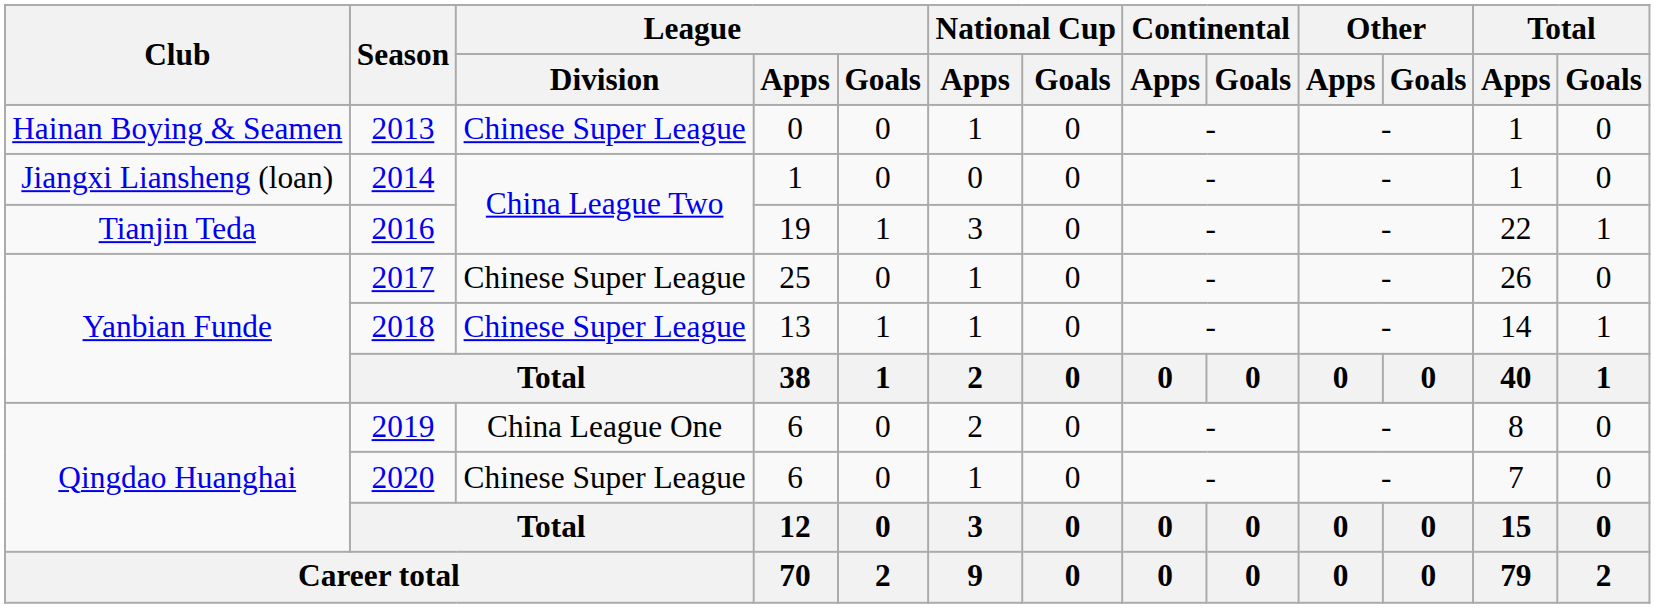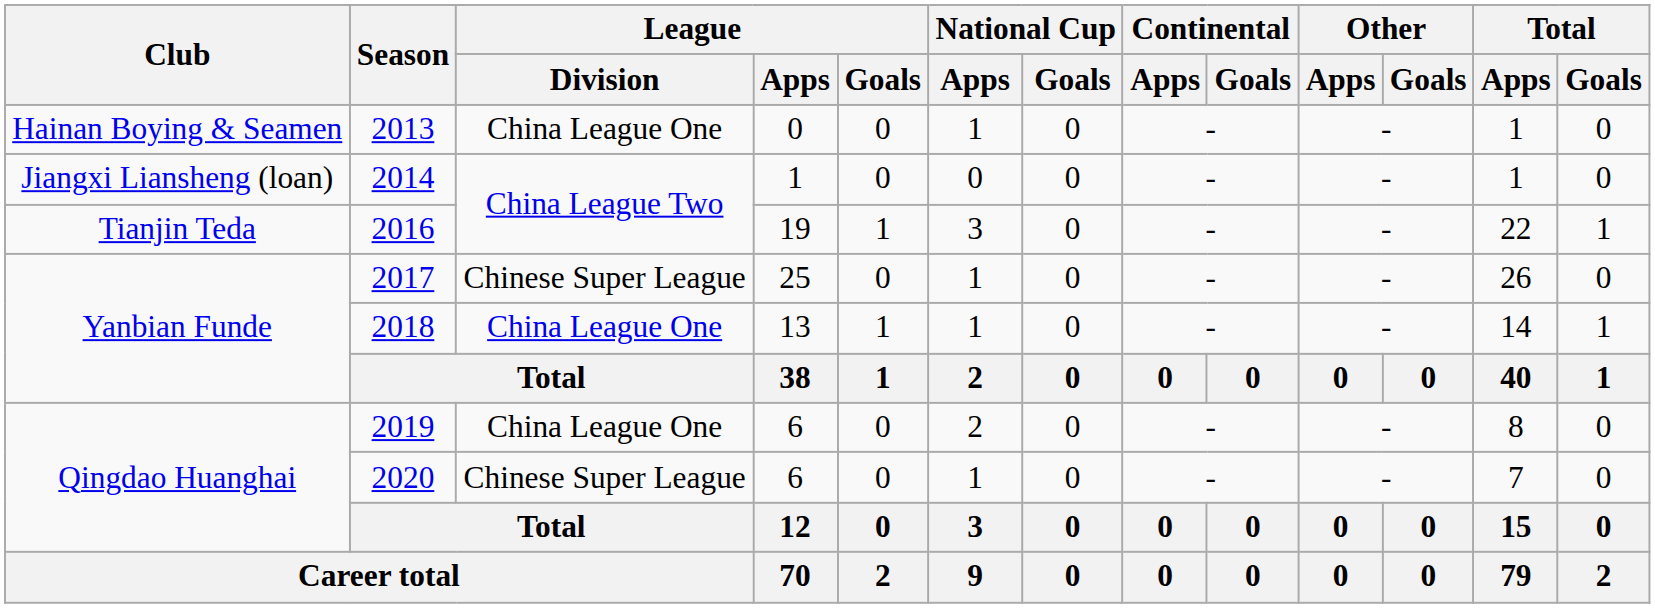2013 | League / Division: Chinese Super League -> China League One
2018 | League / Division: Chinese Super League -> China League One
